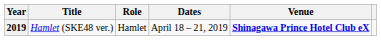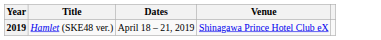- column: Role | Hamlet
2019 | Venue: bold -> normal
